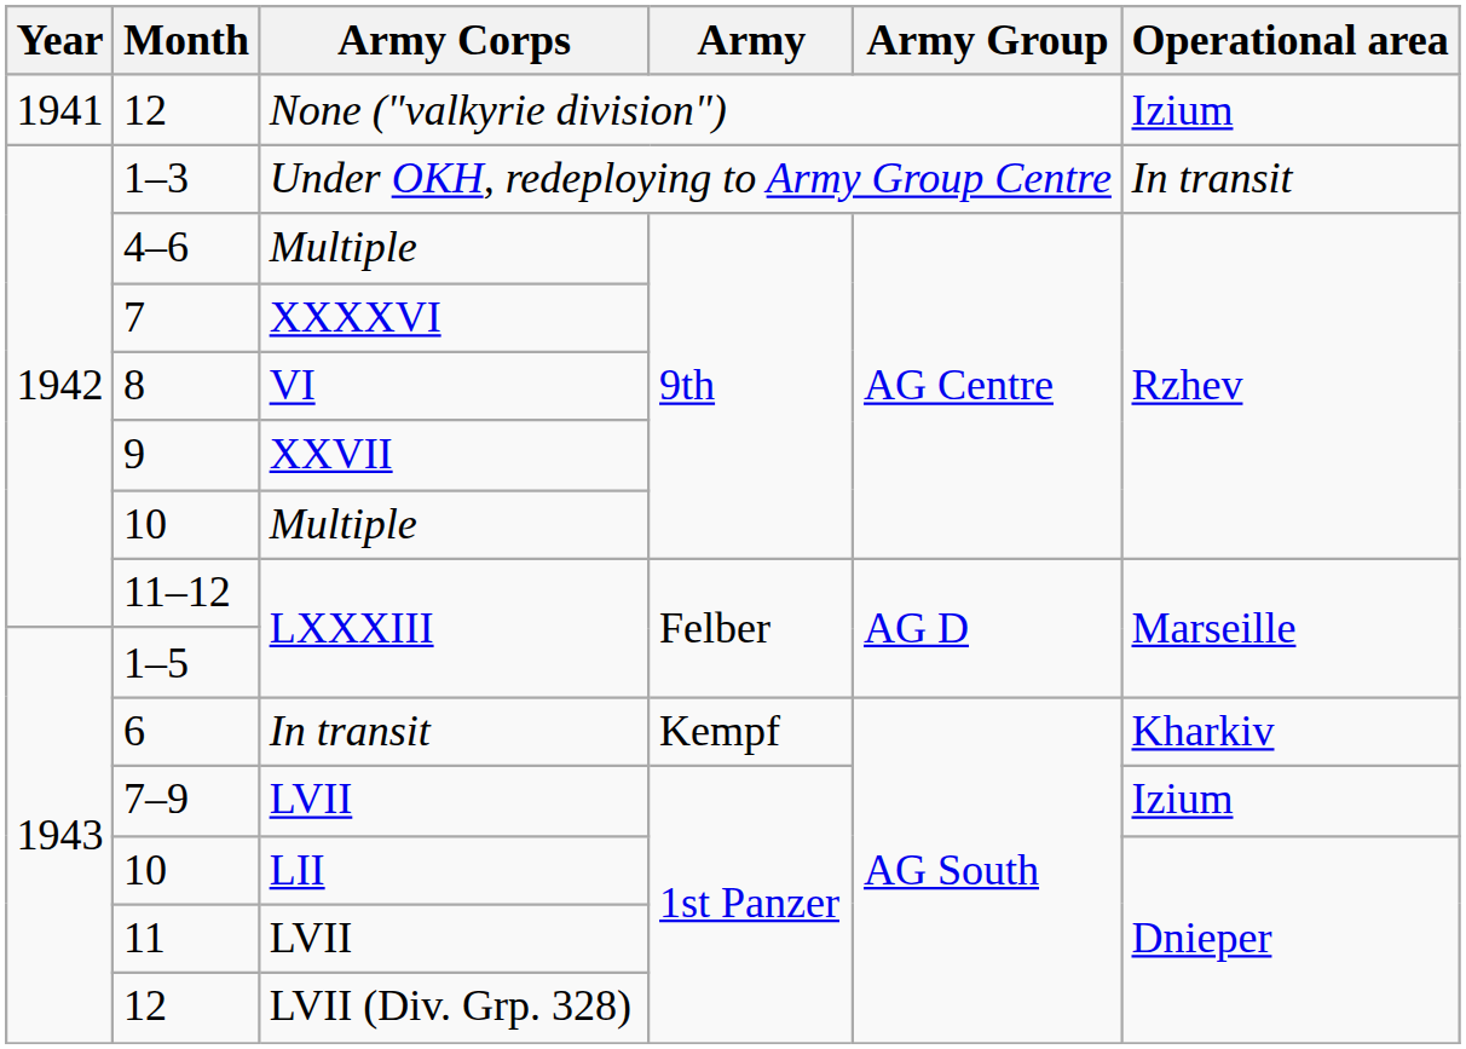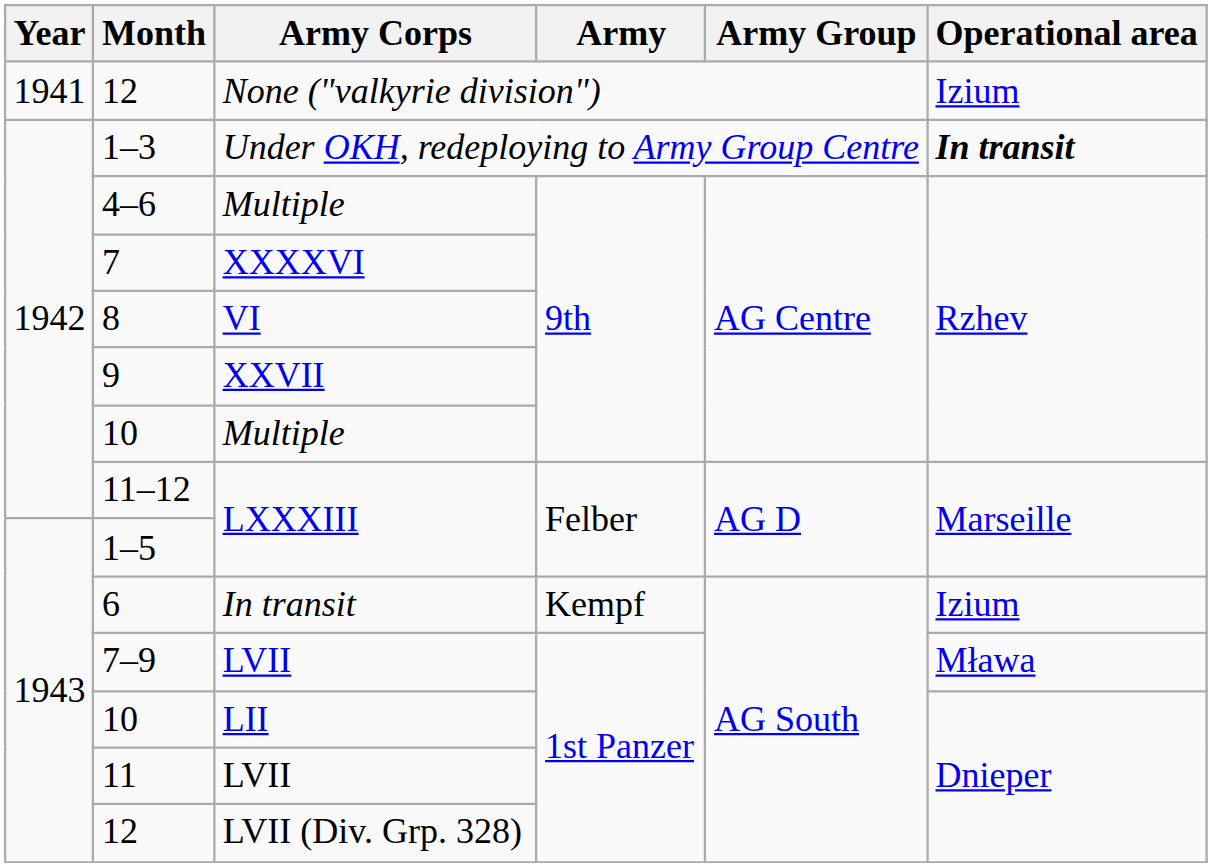1–3 | Operational area: normal -> bold
6 | Operational area: Kharkiv -> Izium
7–9 | Operational area: Izium -> Mława
